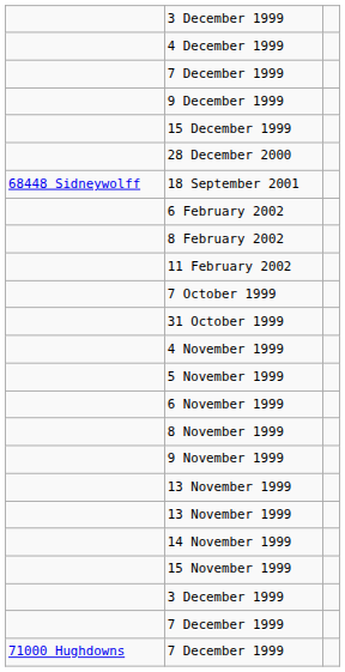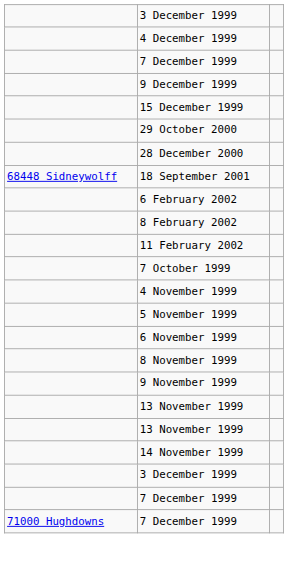+ row: 29 October 2000
- row: 31 October 1999
- row: 15 November 1999
